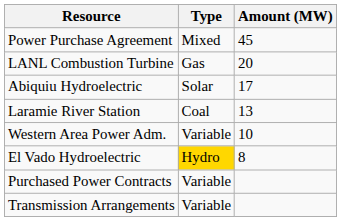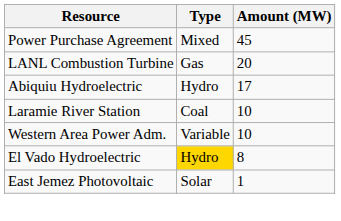Abiquiu Hydroelectric | Type: Solar -> Hydro
Laramie River Station | Amount (MW): 13 -> 10
+ row: East Jemez Photovoltaic | Solar | 1
- row: Purchased Power Contracts | Variable
- row: Transmission Arrangements | Variable
